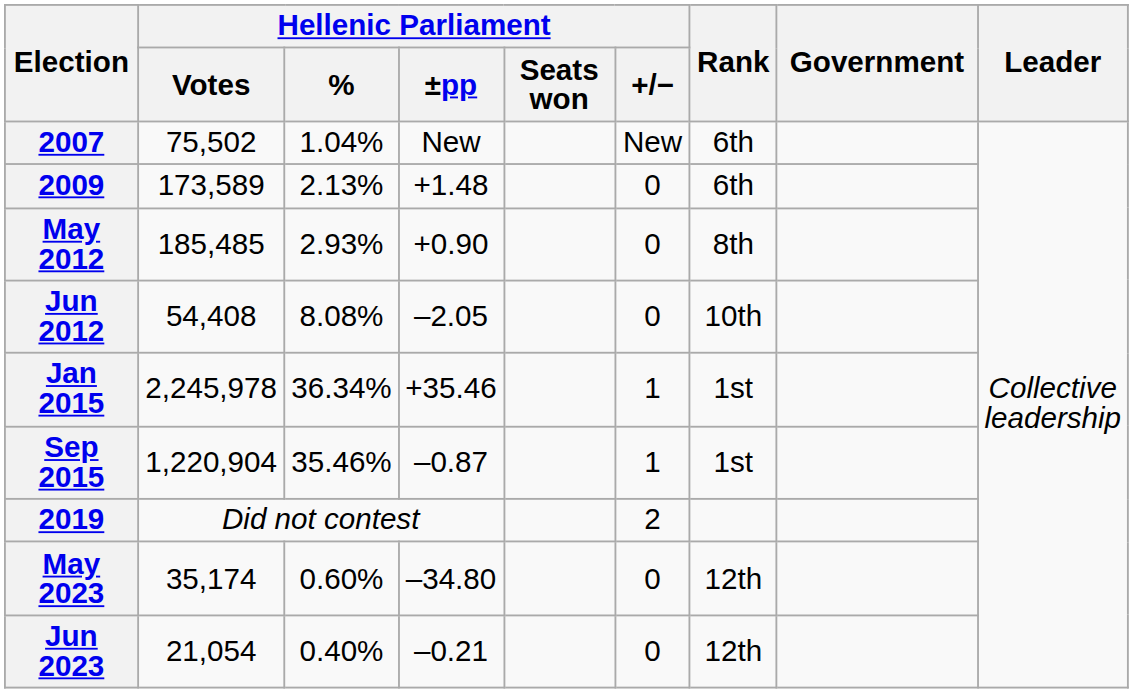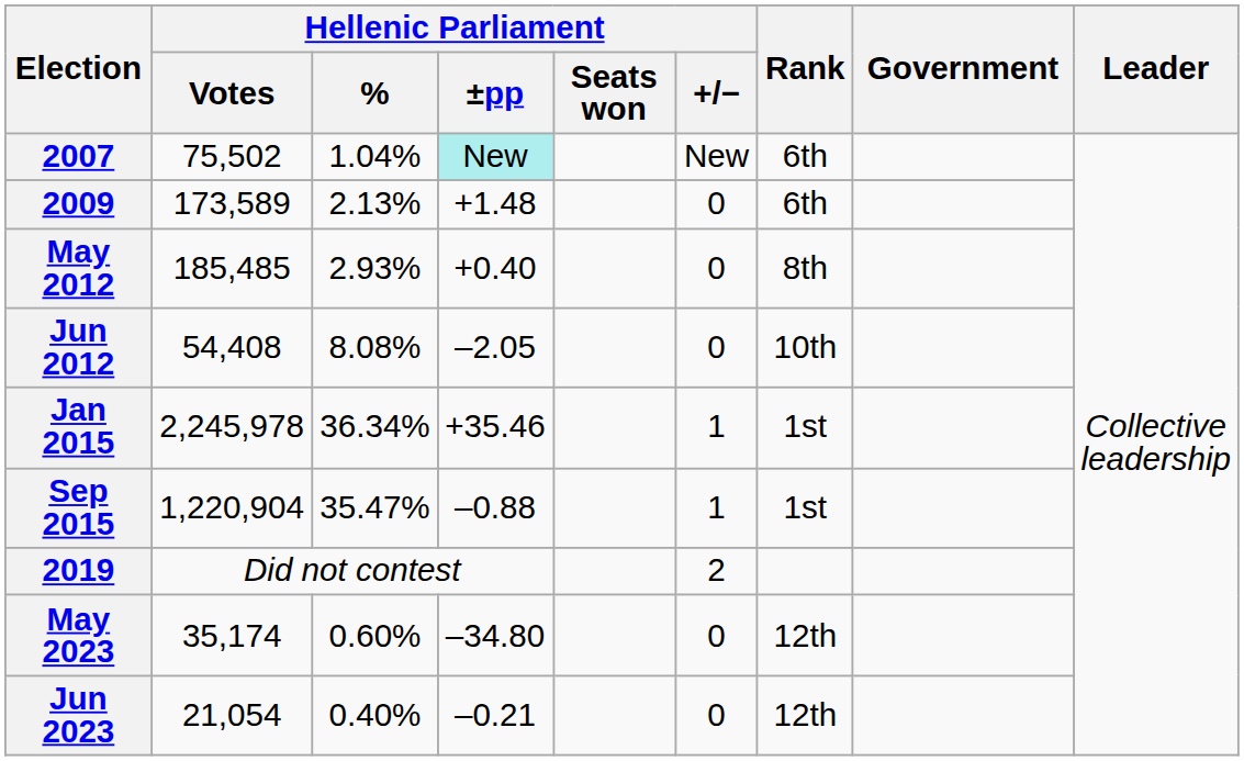2007 | Hellenic Parliament / ±pp: no background -> paleturquoise background
May 2012 | Hellenic Parliament / ±pp: +0.90 -> +0.40
Sep 2015 | Hellenic Parliament / %: 35.46% -> 35.47%
Sep 2015 | Hellenic Parliament / ±pp: –0.87 -> –0.88
